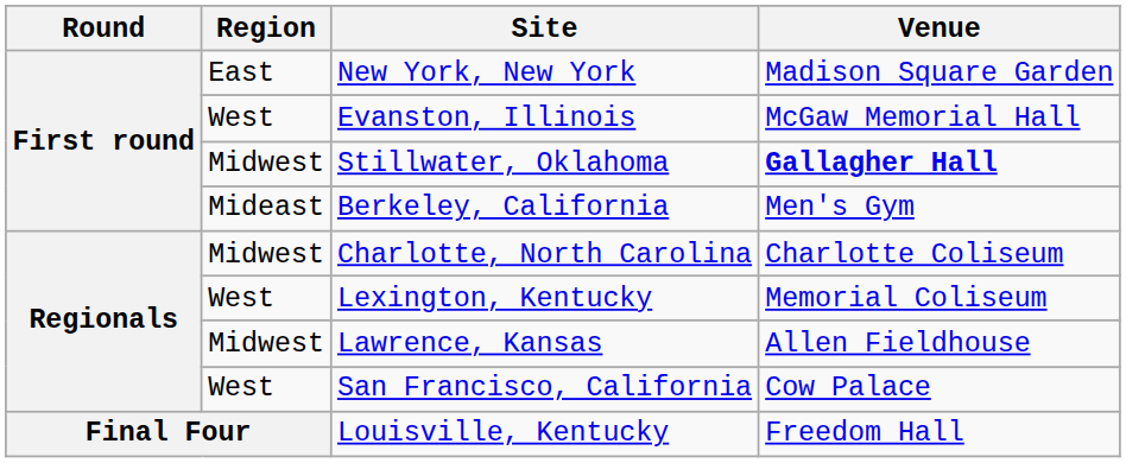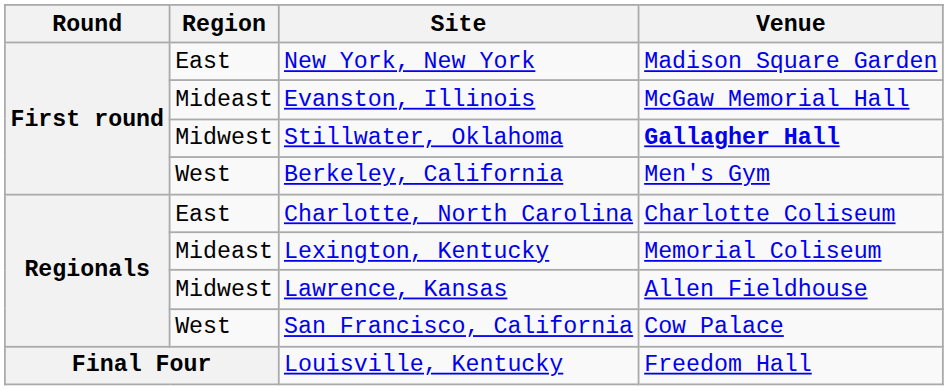Evanston, Illinois | Region: West -> Mideast
Berkeley, California | Region: Mideast -> West
Charlotte, North Carolina | Region: Midwest -> East
Lexington, Kentucky | Region: West -> Mideast
